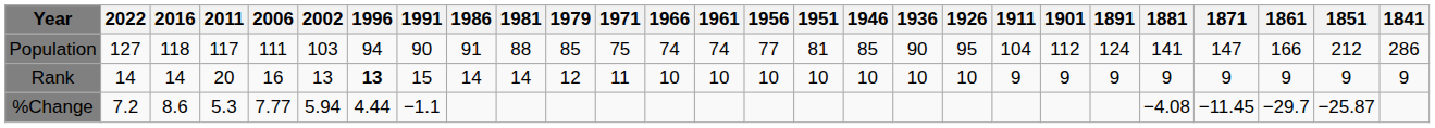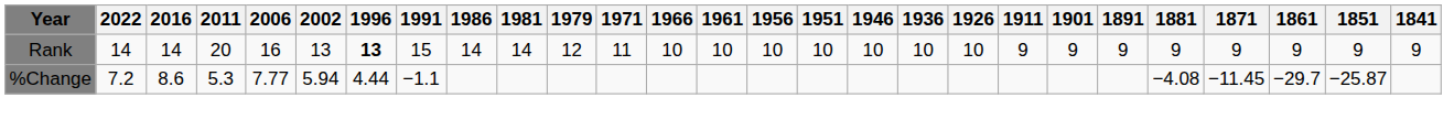- row: Population | 127 | 118 | 117 | 111 | 103 | 94 | 90 | 91 | 88 | 85 | 75 | 74 | 74 | 77 | 81 | 85 | 90 | 95 | 104 | 112 | 124 | 141 | 147 | 166 | 212 | 286
